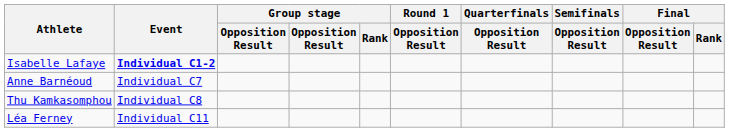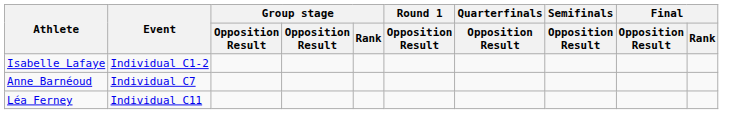Isabelle Lafaye | Event: bold -> normal
- row: Thu Kamkasomphou | Individual C8
